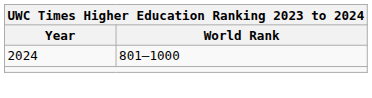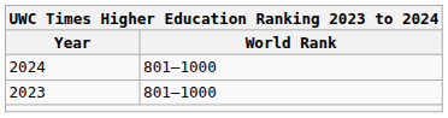+ row: 2023 | 801–1000
